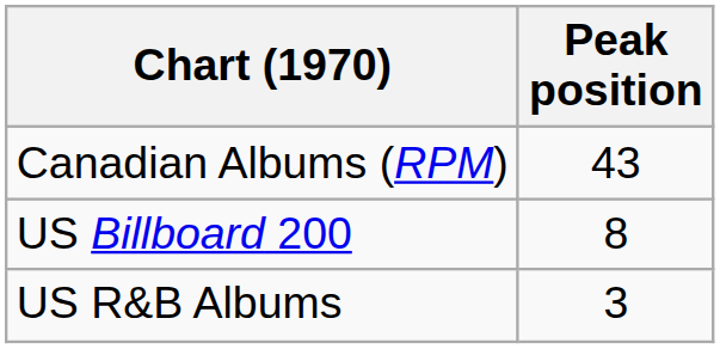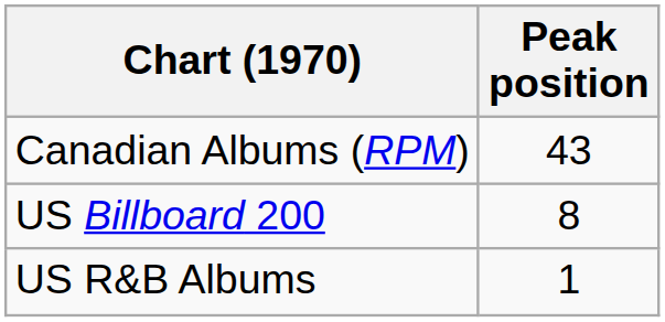US R&B Albums | Peak position: 3 -> 1
